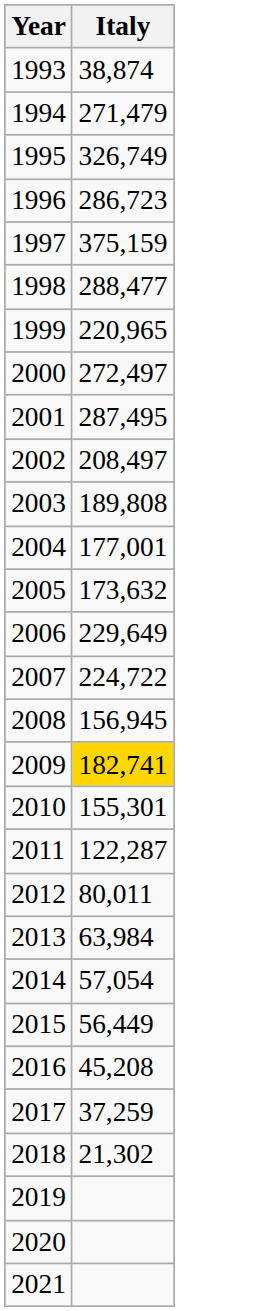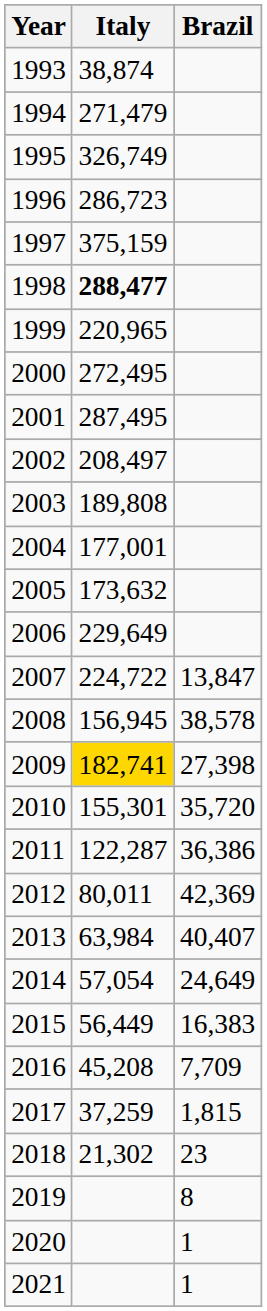+ column: Brazil | 13,847 | 38,578 | 27,398 | 35,720 | 36,386 | 42,369 | 40,407 | 24,649 | 16,383 | 7,709 | 1,815 | 23 | 8 | 1 | 1
1998 | Italy: normal -> bold
2000 | Italy: 272,497 -> 272,495
